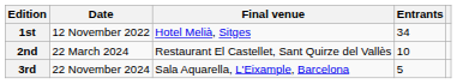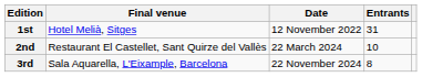columns swapped: Date <-> Final venue
1st | Entrants: 34 -> 31
3rd | Entrants: 5 -> 8
